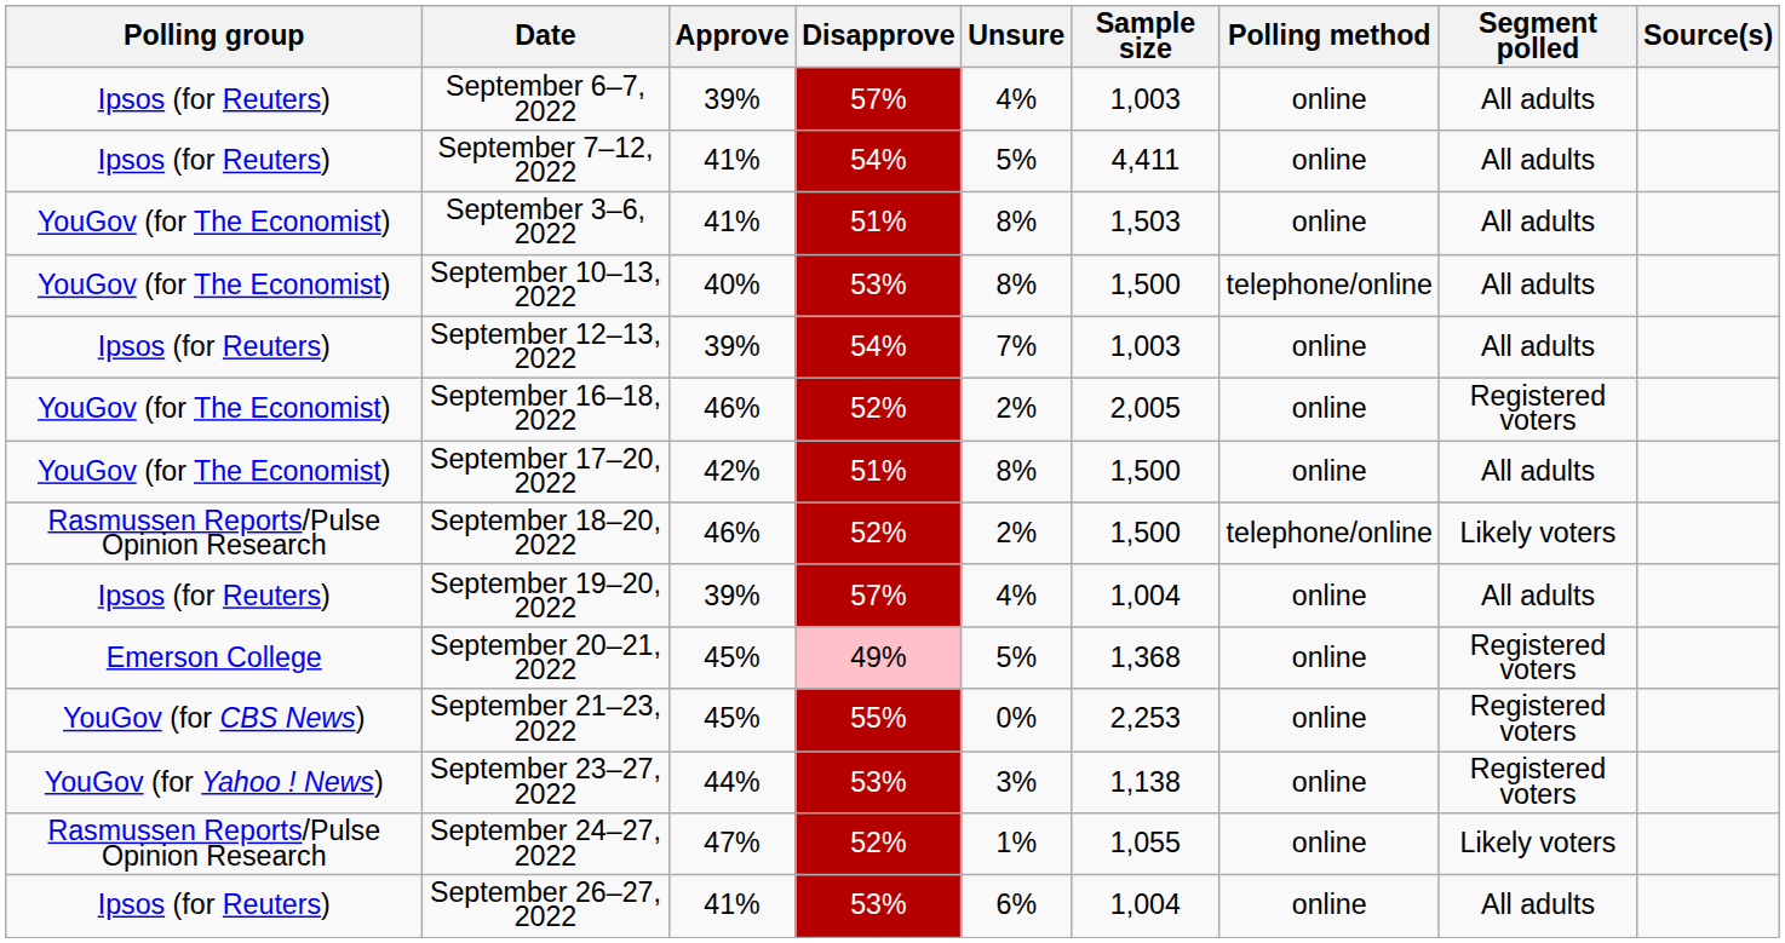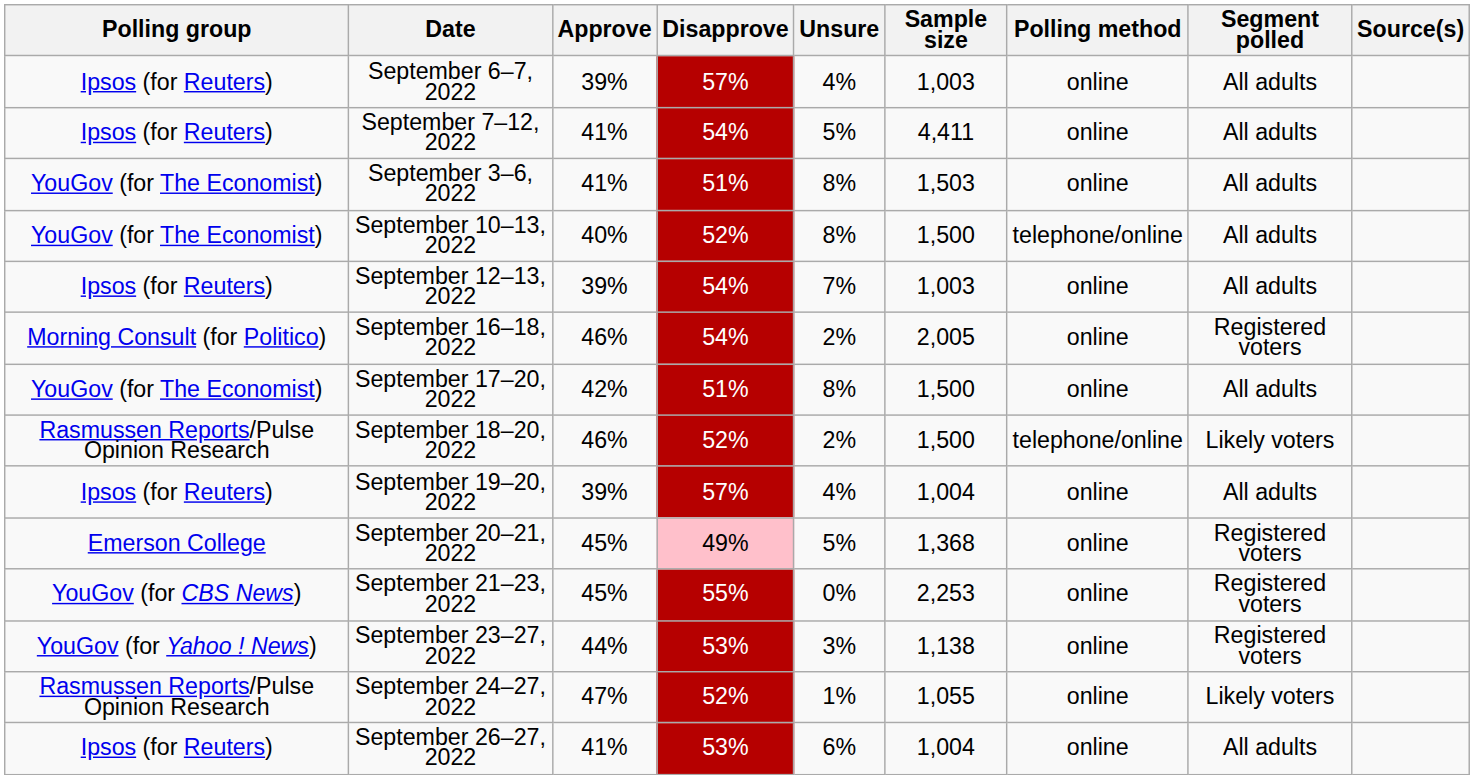September 10–13, 2022 | Disapprove: 53% -> 52%
September 16–18, 2022 | Polling group: YouGov (for The Economist) -> Morning Consult (for Politico)
September 16–18, 2022 | Disapprove: 52% -> 54%
